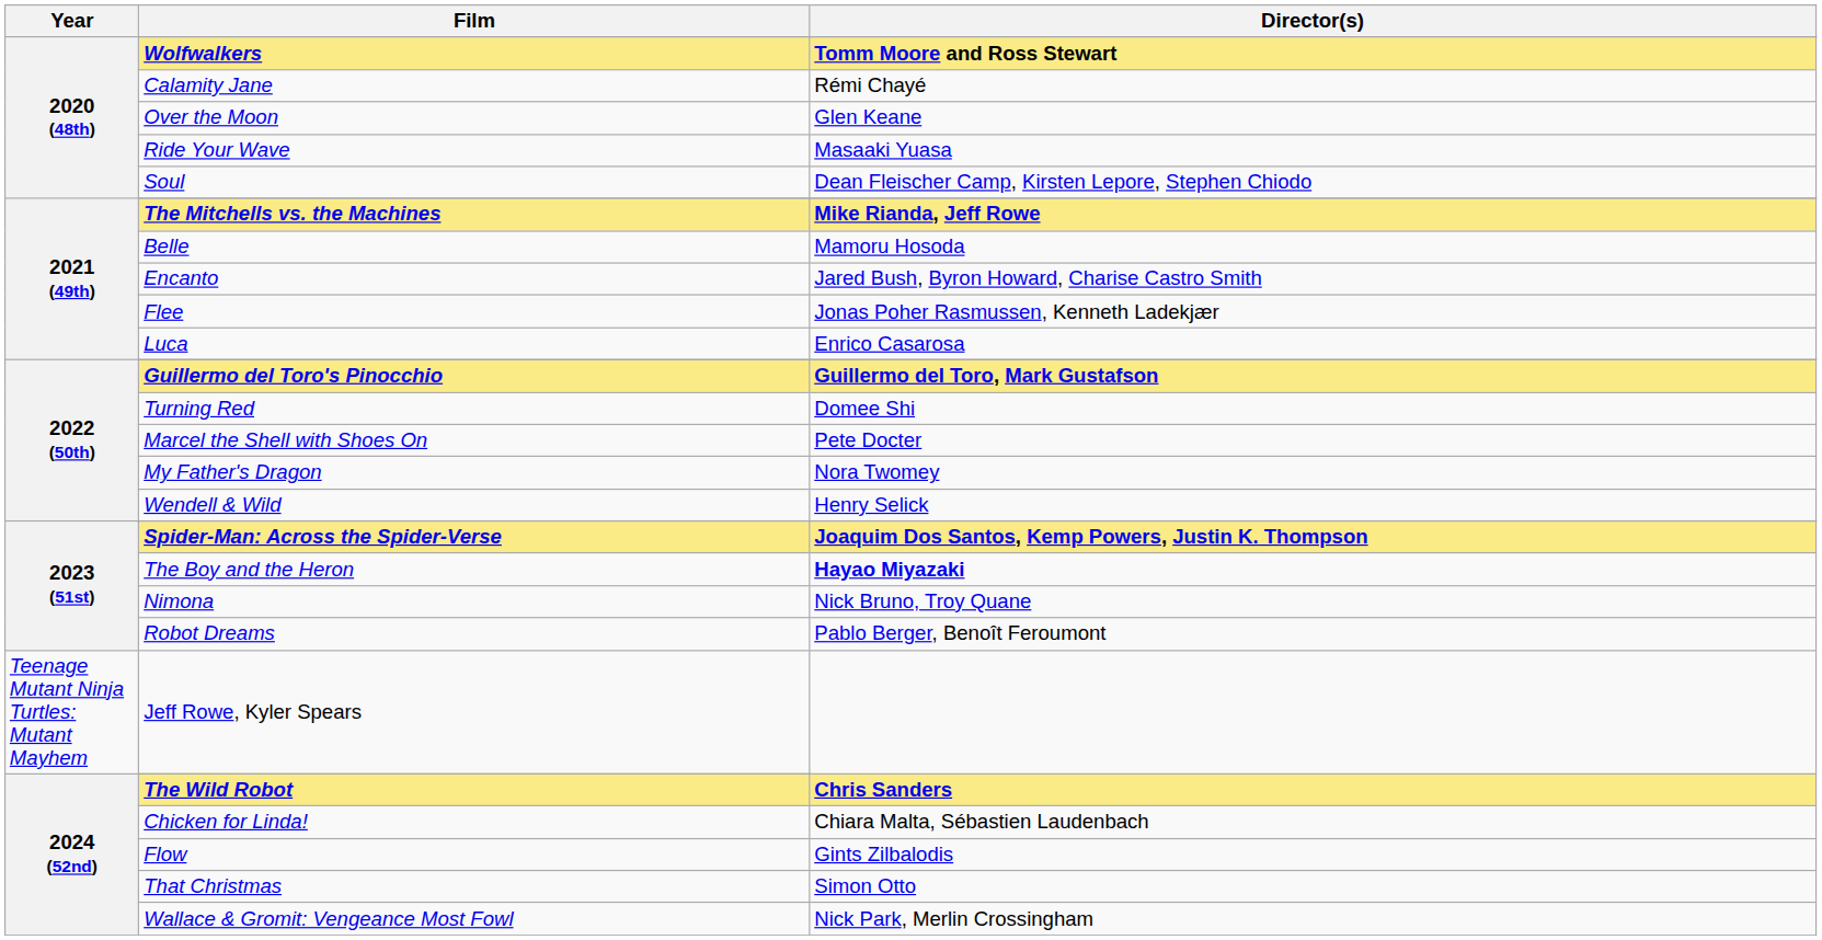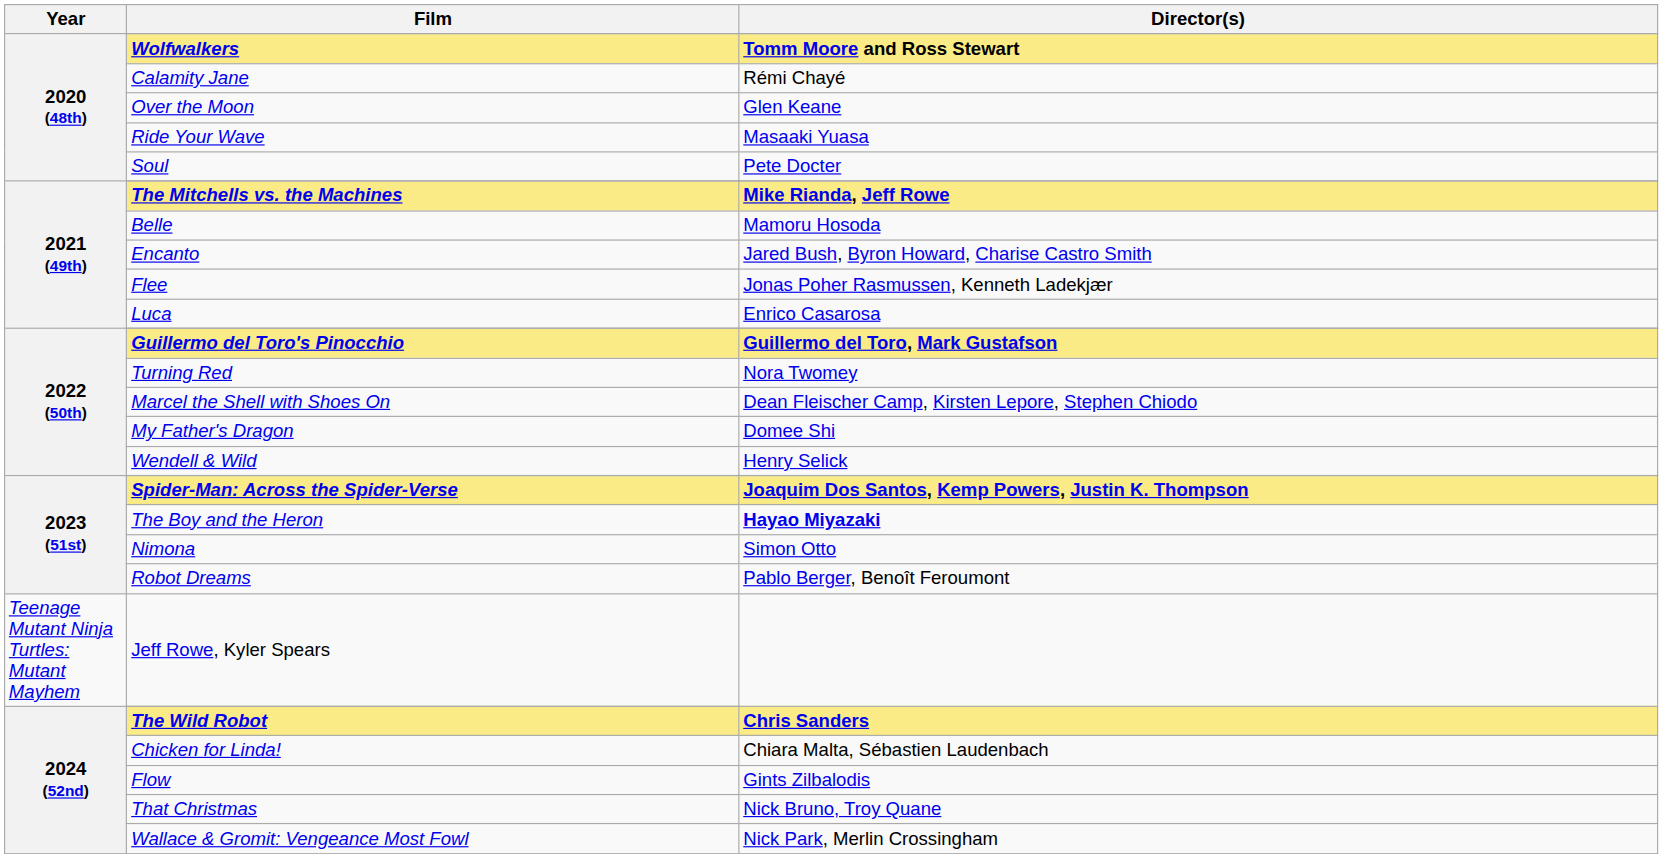Soul | Director(s): Dean Fleischer Camp, Kirsten Lepore, Stephen Chiodo -> Pete Docter
Turning Red | Director(s): Domee Shi -> Nora Twomey
Marcel the Shell with Shoes On | Director(s): Pete Docter -> Dean Fleischer Camp, Kirsten Lepore, Stephen Chiodo
My Father's Dragon | Director(s): Nora Twomey -> Domee Shi
Nimona | Director(s): Nick Bruno, Troy Quane -> Simon Otto
That Christmas | Director(s): Simon Otto -> Nick Bruno, Troy Quane
